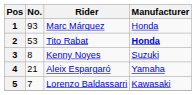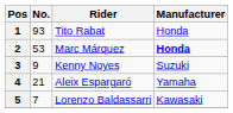1 | Rider: Marc Márquez -> Tito Rabat
2 | Rider: Tito Rabat -> Marc Márquez
3 | No.: 8 -> 9
